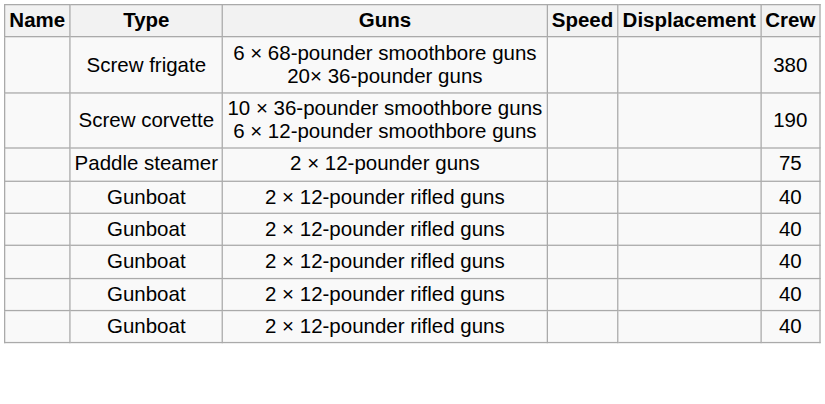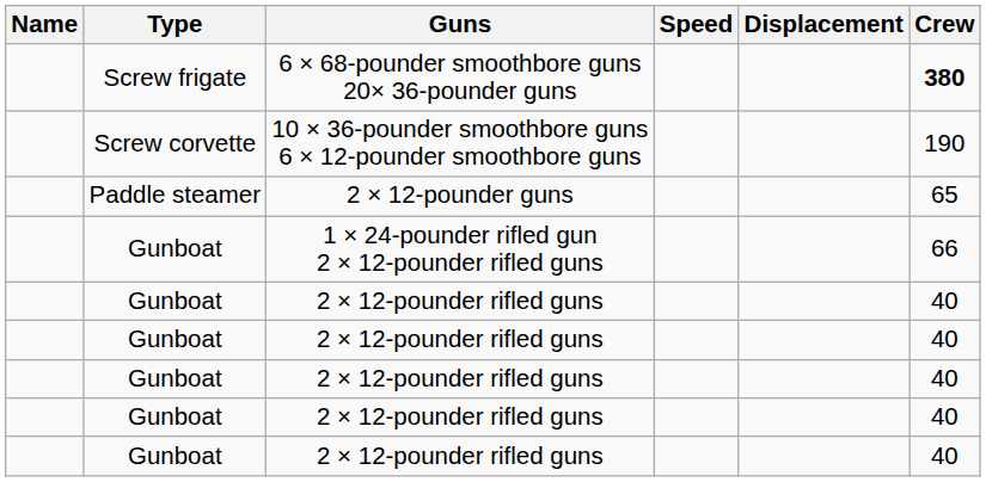6 × 68-pounder smoothbore guns 20× 36-pounder guns | Crew: normal -> bold
2 × 12-pounder guns | Crew: 75 -> 65
+ row: Gunboat | 1 × 24-pounder rifled gun 2 × 12-pounder rifled guns | 66
